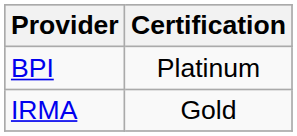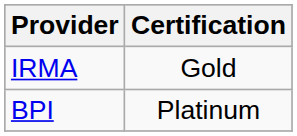rows swapped: BPI <-> IRMA
